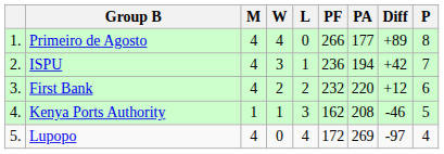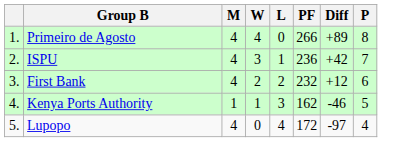- column: PA | 177 | 194 | 220 | 208 | 269
